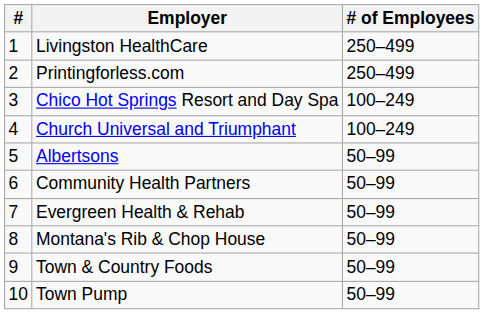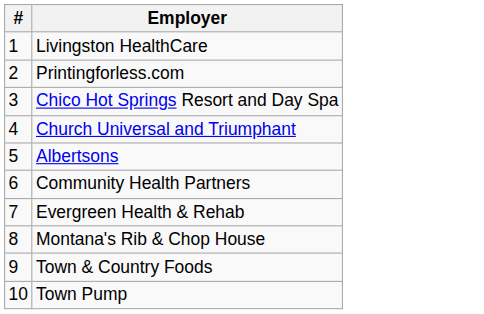- column: # of Employees | 250–499 | 250–499 | 100–249 | 100–249 | 50–99 | 50–99 | 50–99 | 50–99 | 50–99 | 50–99
